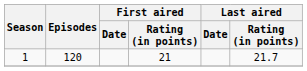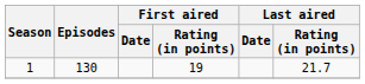1 | Episodes: 120 -> 130
1 | First aired / Rating (in points): 21 -> 19
